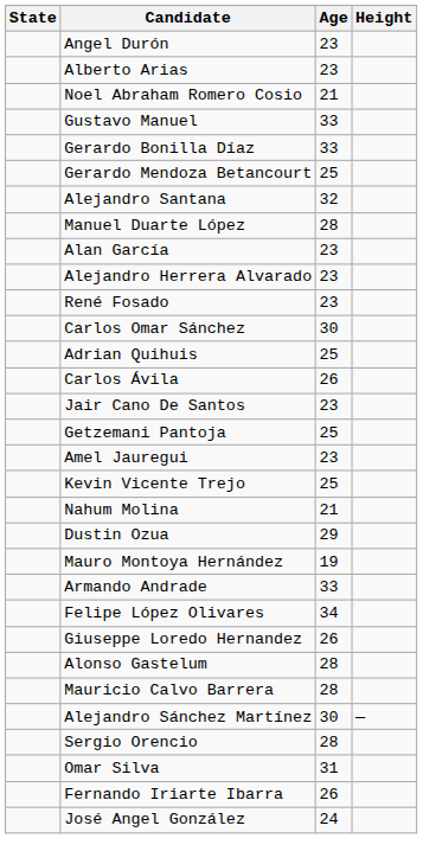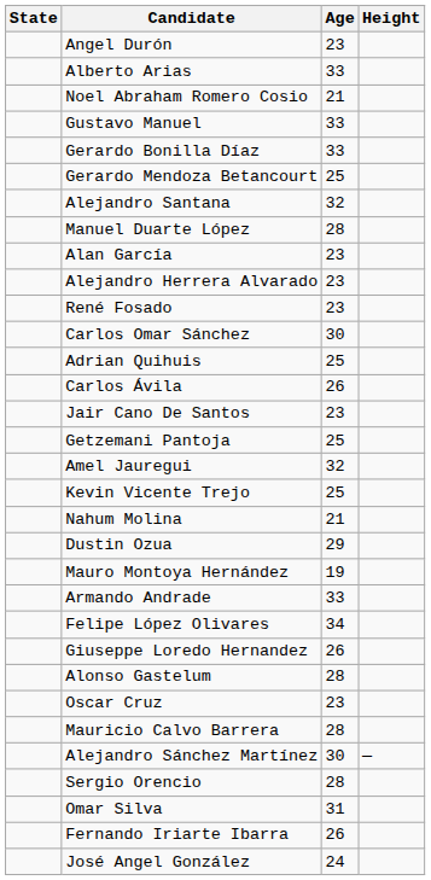Alberto Arias | Age: 23 -> 33
Amel Jauregui | Age: 23 -> 32
+ row: Oscar Cruz | 23
